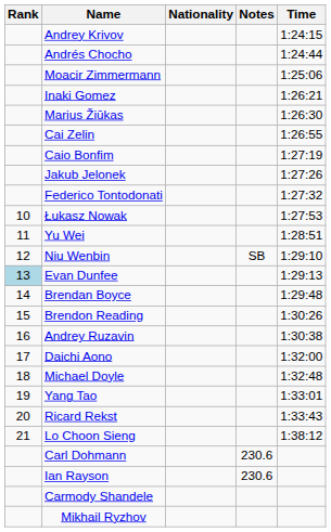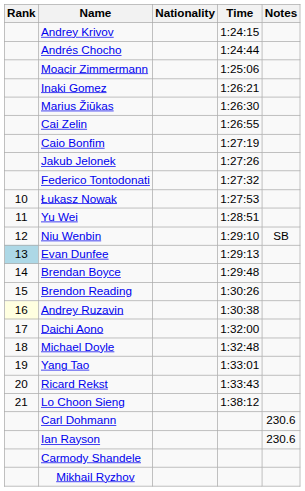columns swapped: Time <-> Notes
Andrey Ruzavin | Rank: no background -> lightyellow background
